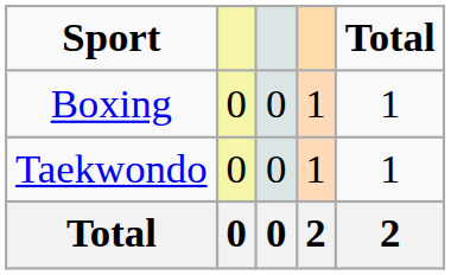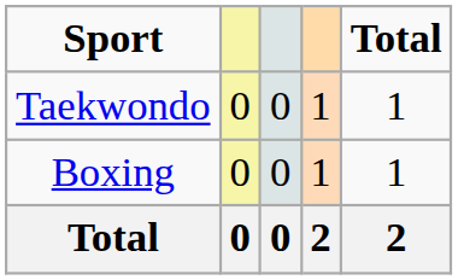rows swapped: Boxing <-> Taekwondo
